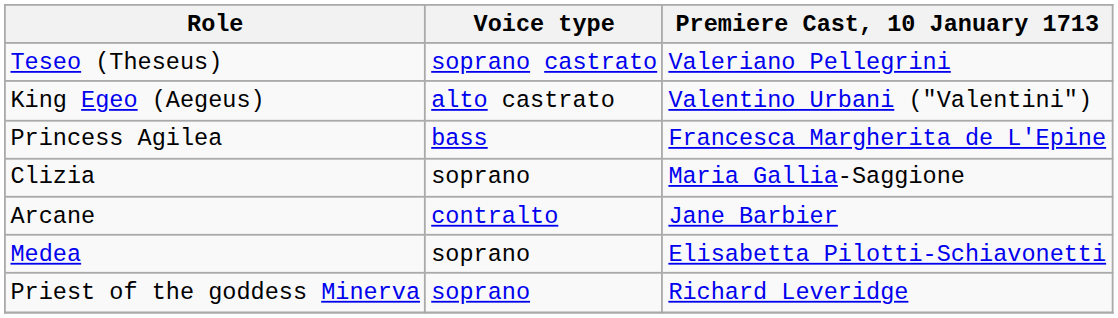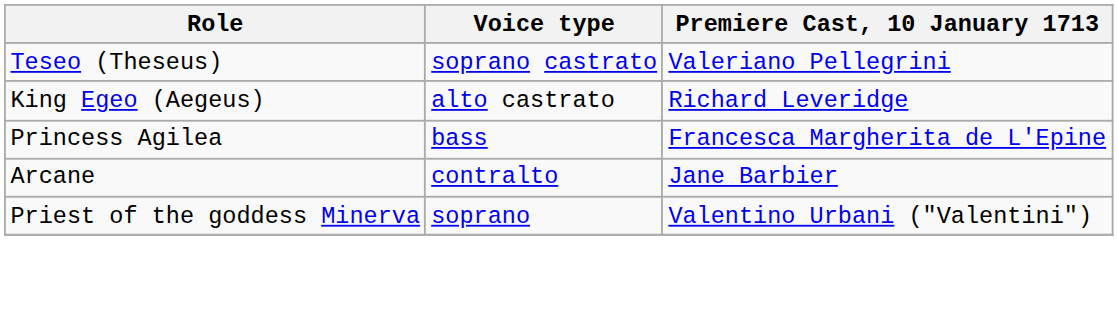King Egeo (Aegeus) | Premiere Cast, 10 January 1713: Valentino Urbani ("Valentini") -> Richard Leveridge
- row: Clizia | soprano | Maria Gallia-Saggione
- row: Medea | soprano | Elisabetta Pilotti-Schiavonetti
Priest of the goddess Minerva | Premiere Cast, 10 January 1713: Richard Leveridge -> Valentino Urbani ("Valentini")
